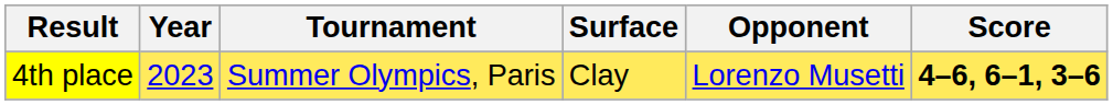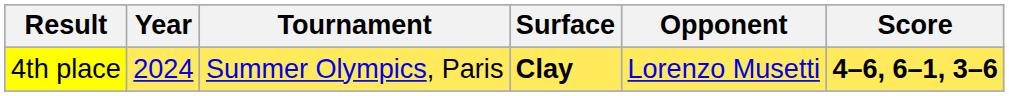4th place | Year: 2023 -> 2024
4th place | Surface: normal -> bold
